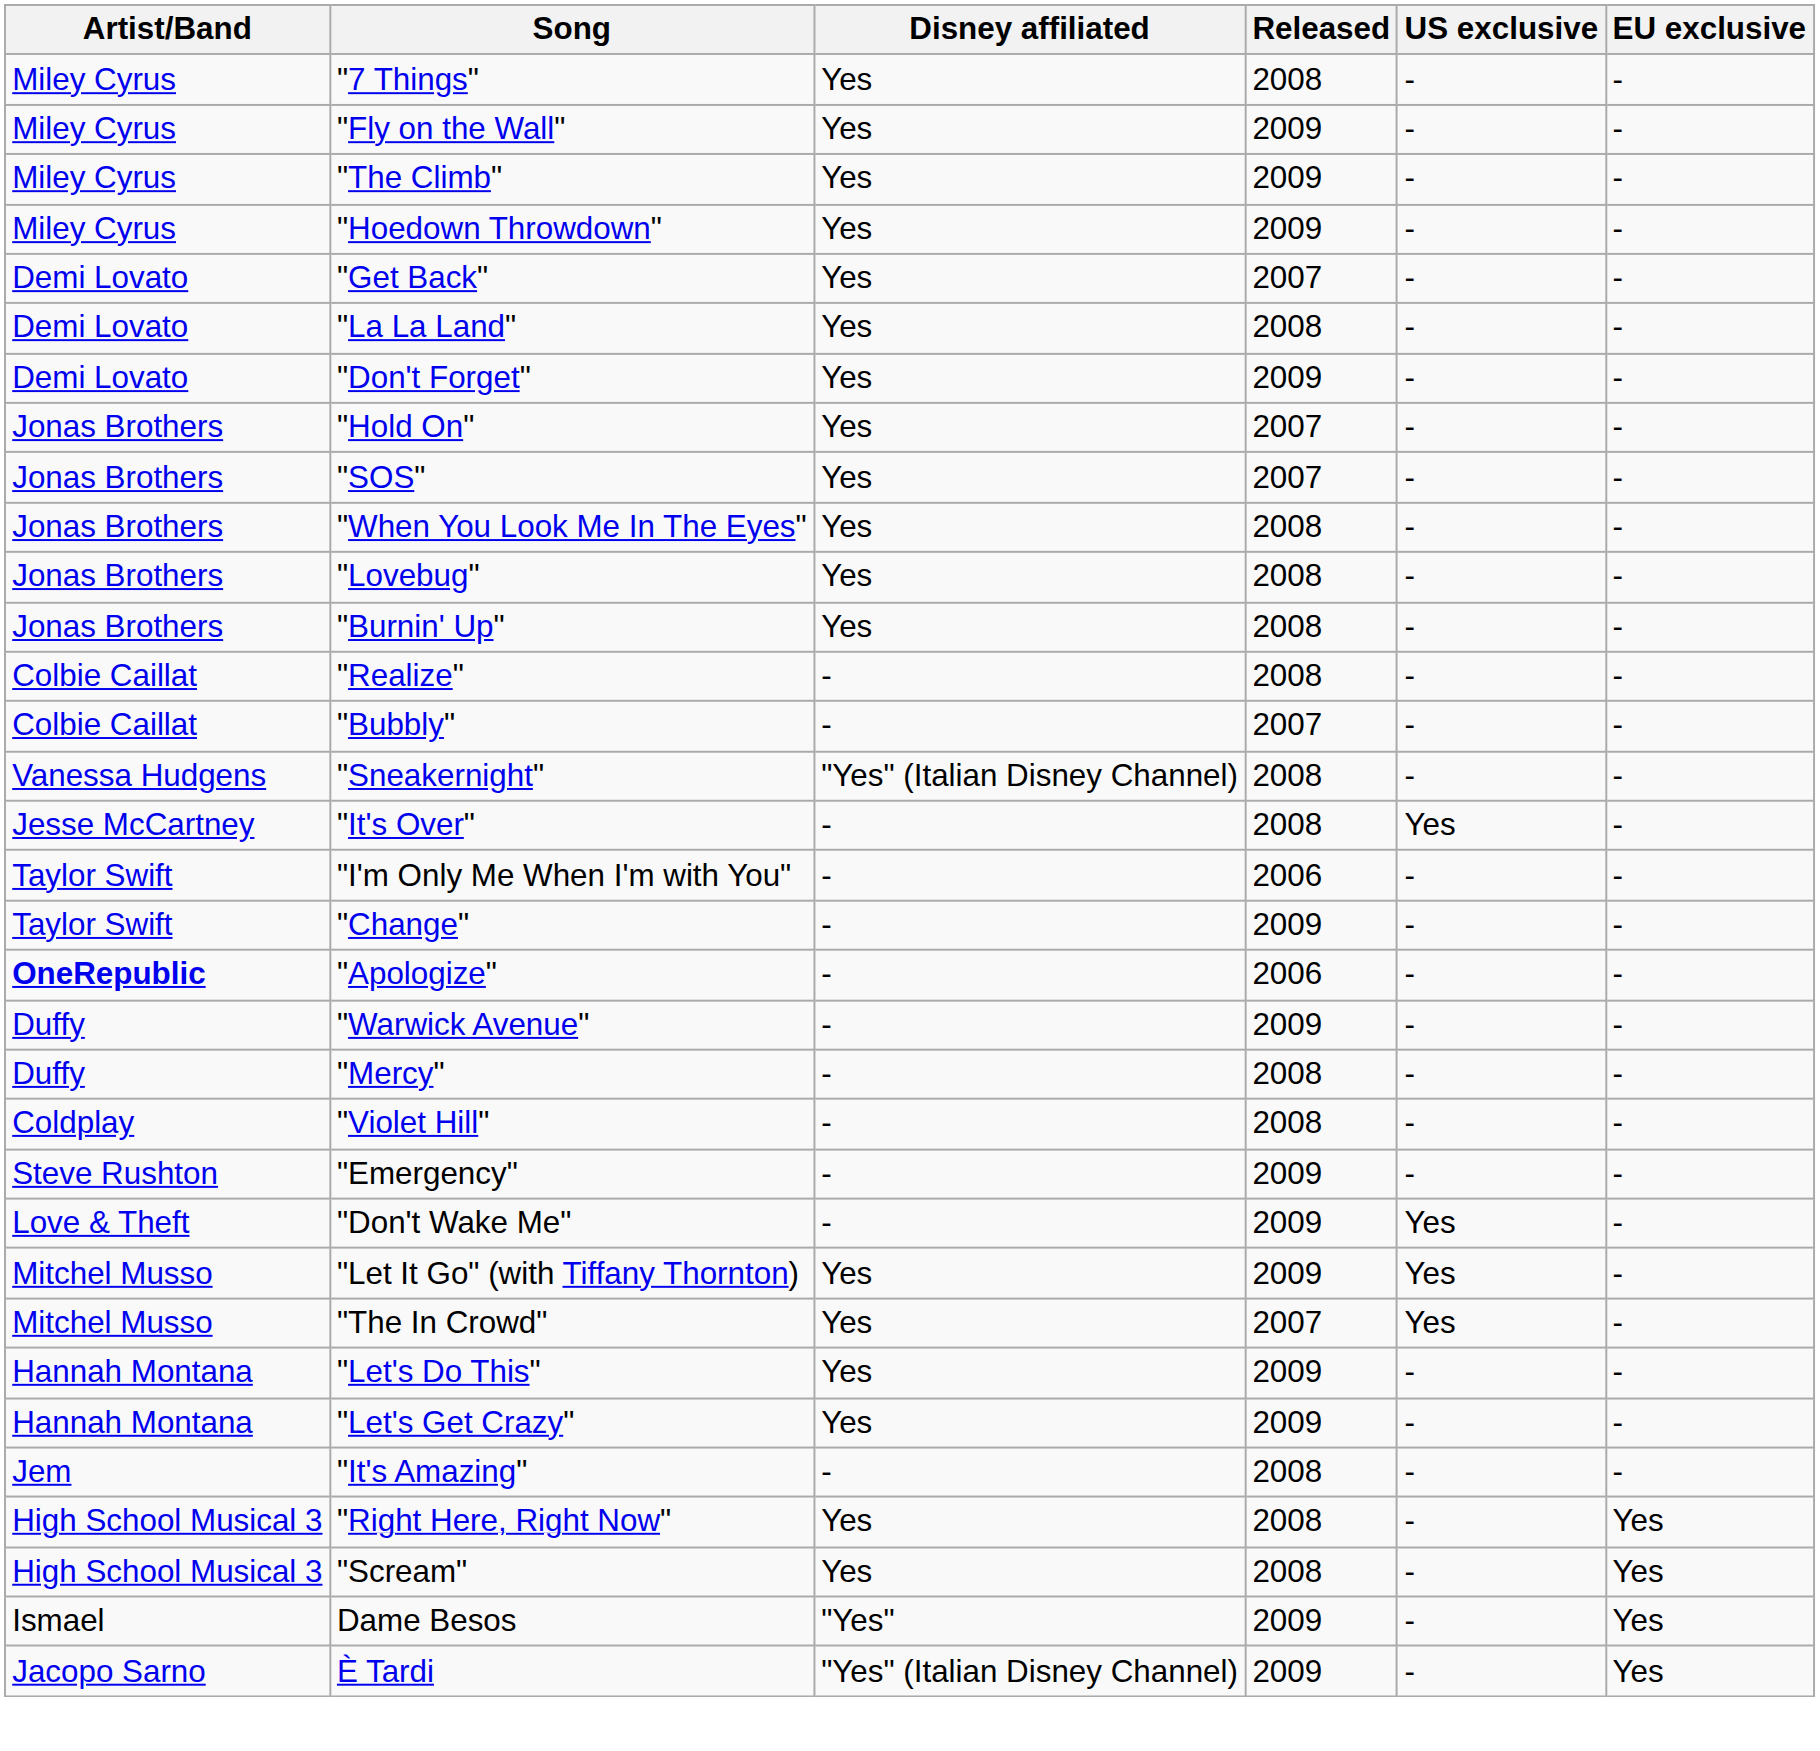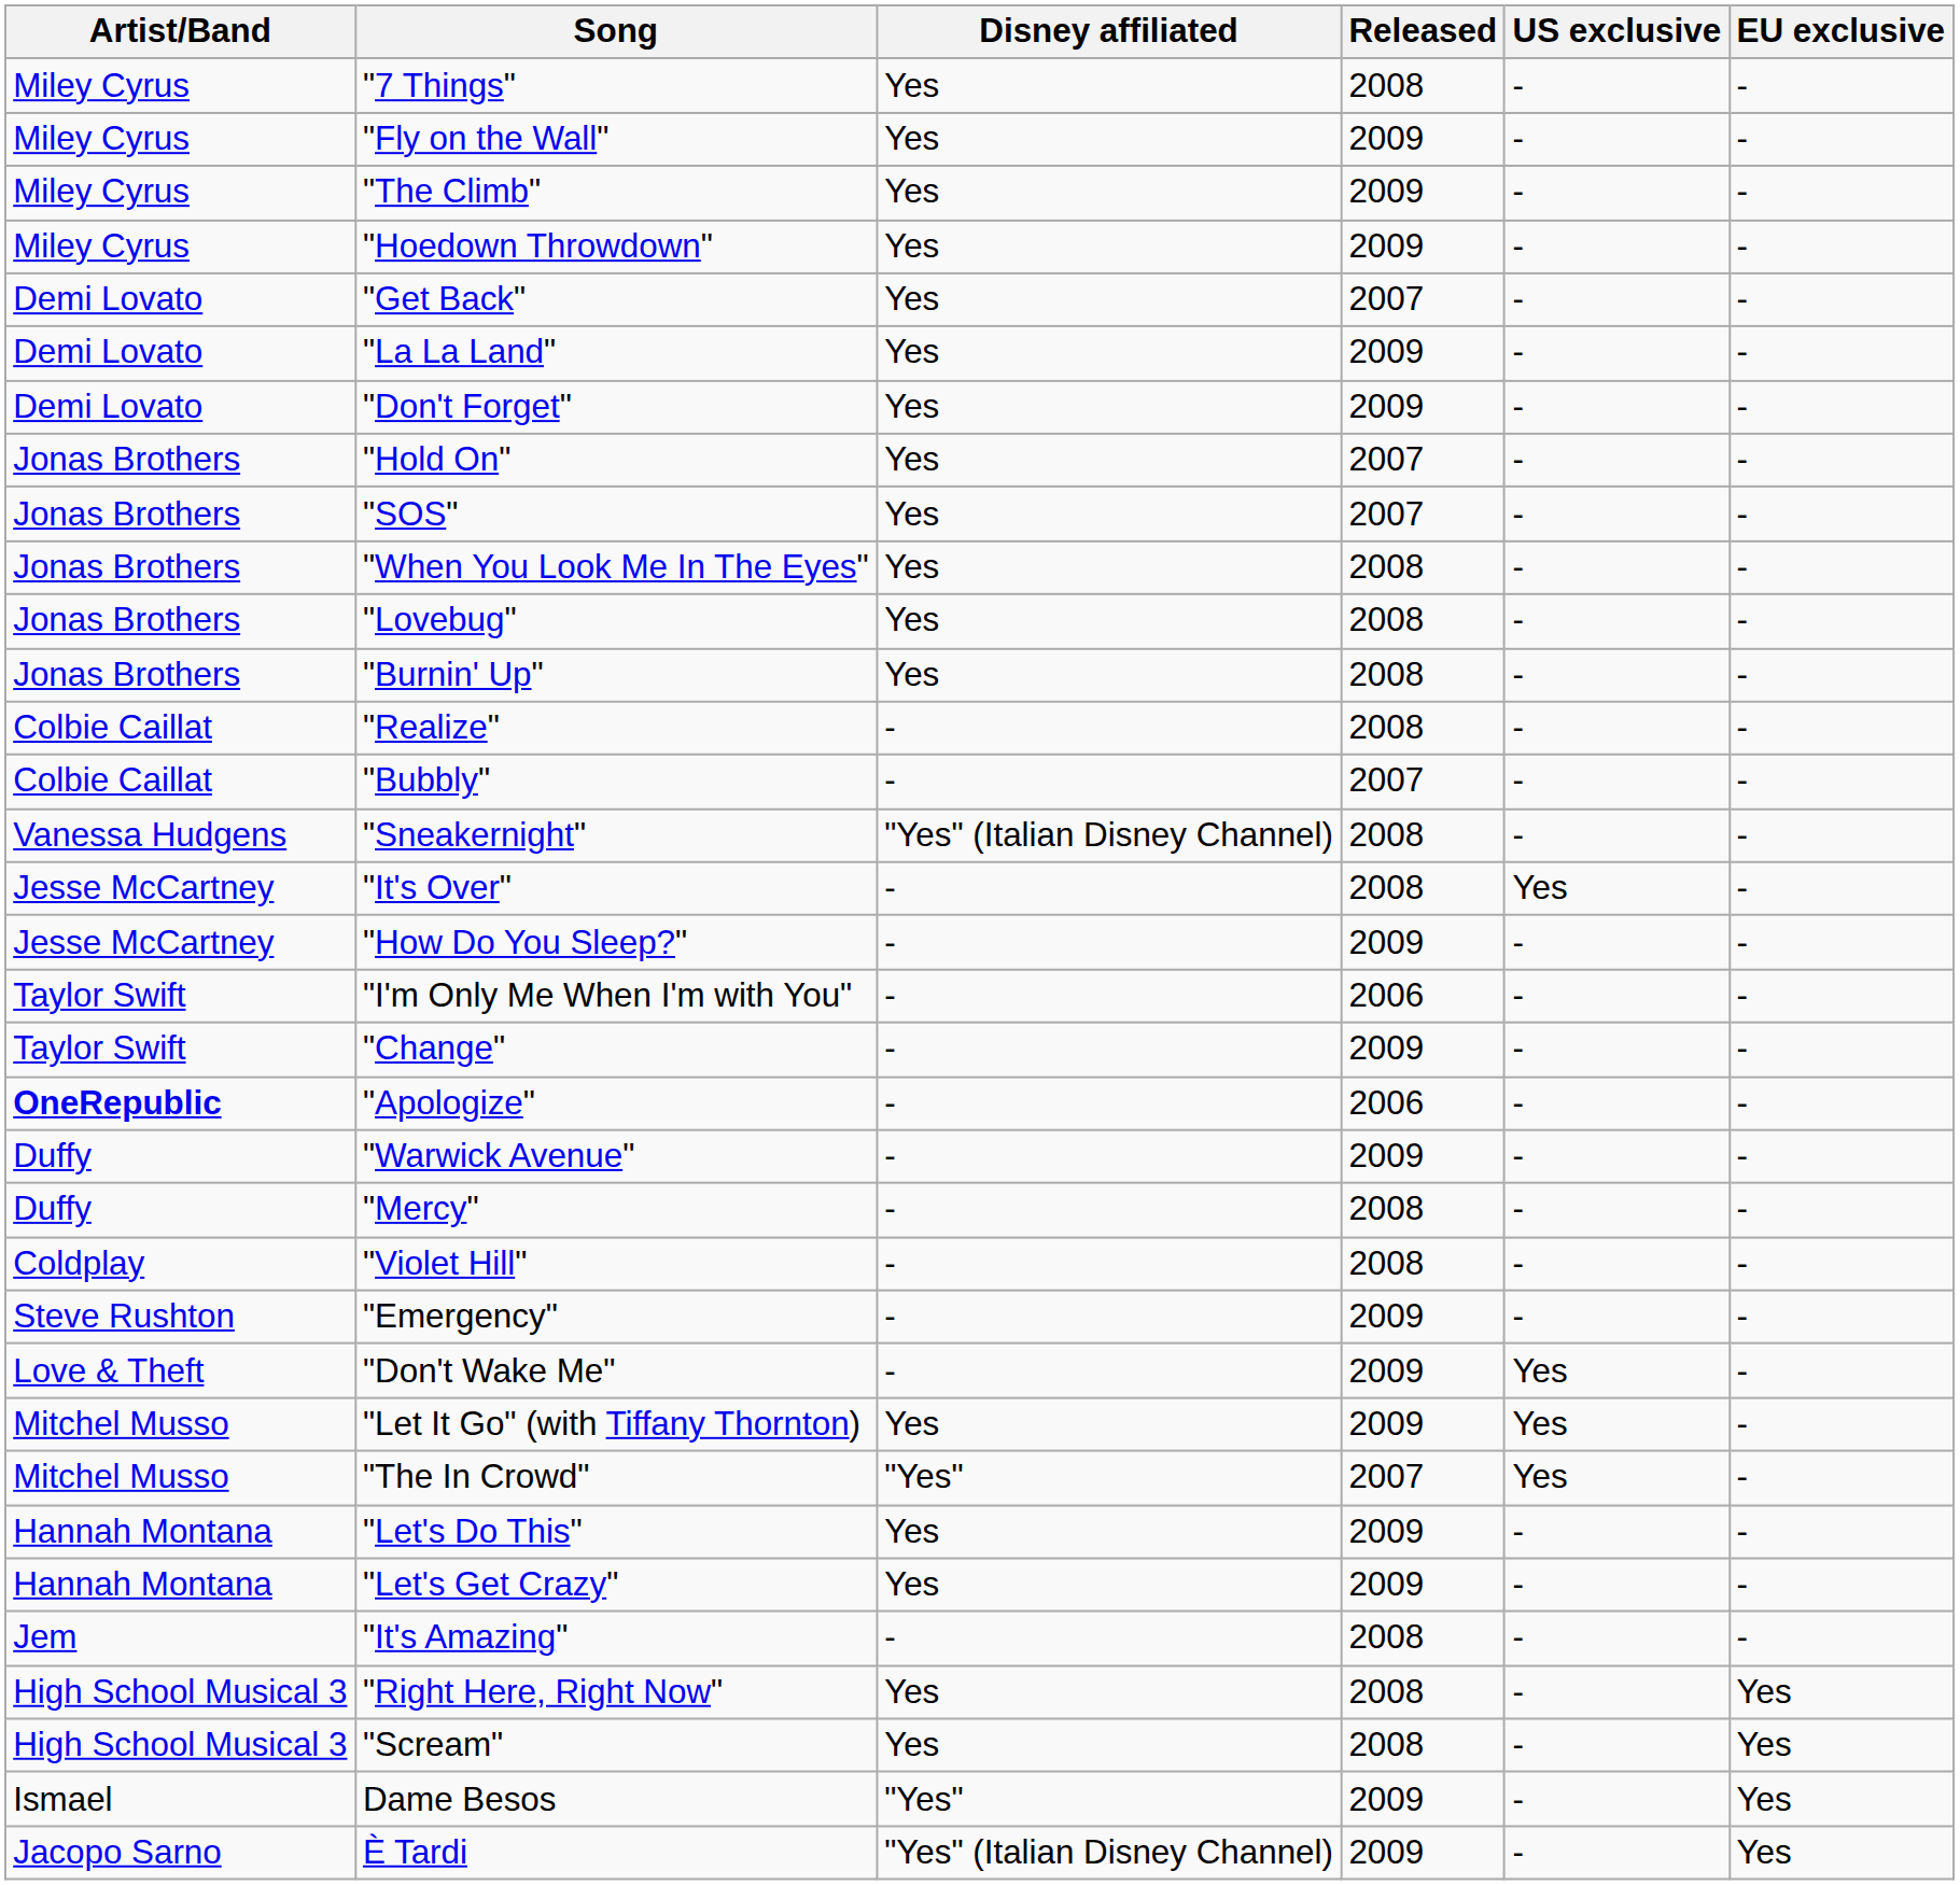"La La Land" | Released: 2008 -> 2009
+ row: Jesse McCartney | "How Do You Sleep?" | - | 2009 | - | -
"The In Crowd" | Disney affiliated: Yes -> "Yes"
